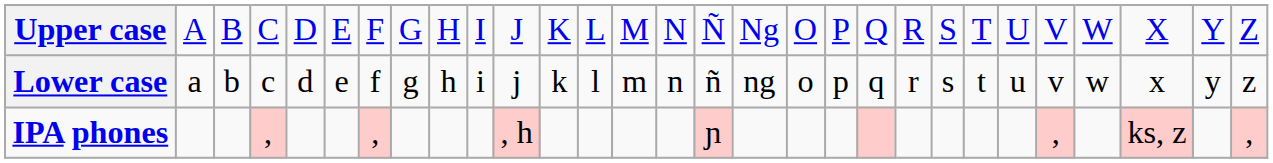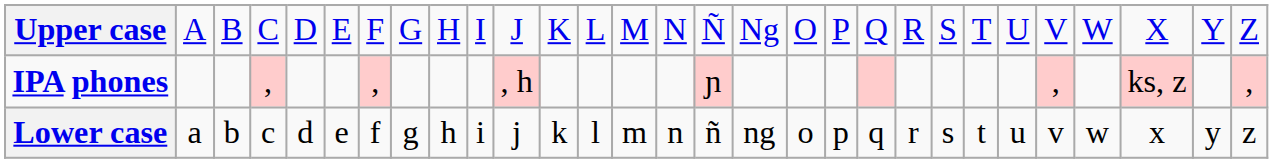rows swapped: Lower case <-> IPA phones
